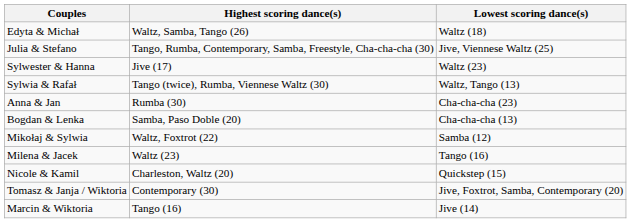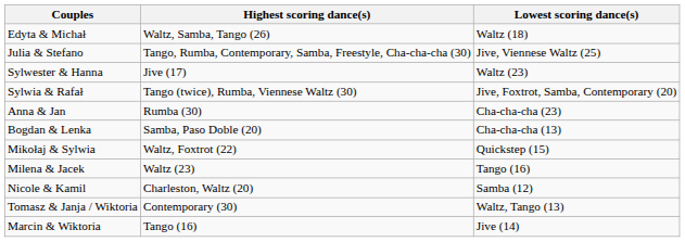Sylwia & Rafał | Lowest scoring dance(s): Waltz, Tango (13) -> Jive, Foxtrot, Samba, Contemporary (20)
Mikołaj & Sylwia | Lowest scoring dance(s): Samba (12) -> Quickstep (15)
Nicole & Kamil | Lowest scoring dance(s): Quickstep (15) -> Samba (12)
Tomasz & Janja / Wiktoria | Lowest scoring dance(s): Jive, Foxtrot, Samba, Contemporary (20) -> Waltz, Tango (13)
